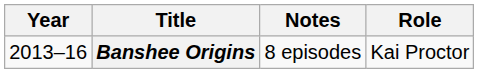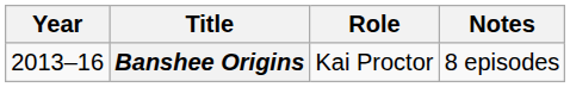columns swapped: Role <-> Notes
